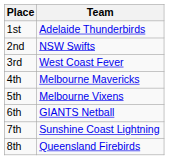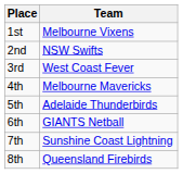1st | Team: Adelaide Thunderbirds -> Melbourne Vixens
5th | Team: Melbourne Vixens -> Adelaide Thunderbirds
